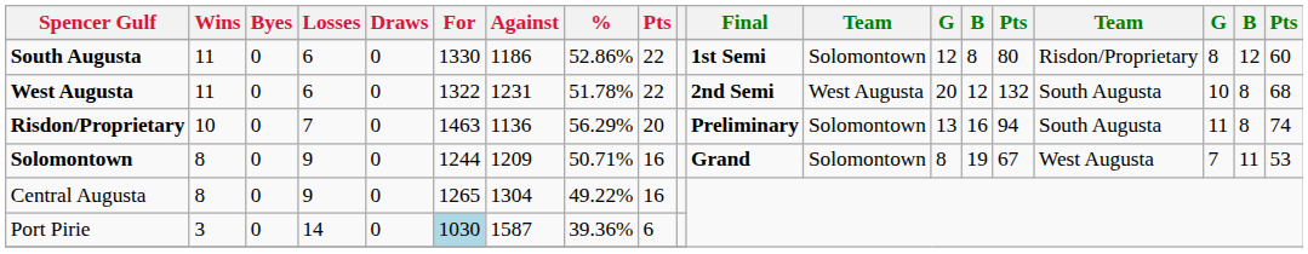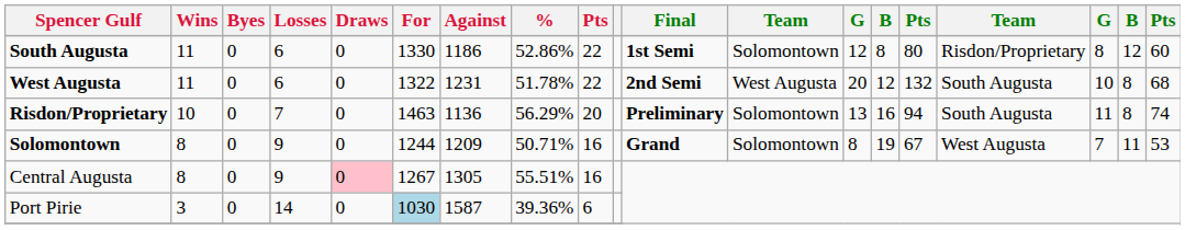Central Augusta | Draws: no background -> pink background
Central Augusta | For: 1265 -> 1267
Central Augusta | Against: 1304 -> 1305
Central Augusta | %: 49.22% -> 55.51%
